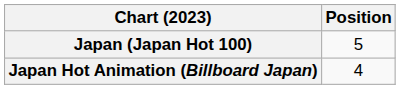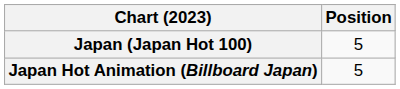Japan Hot Animation (Billboard Japan) | Position: 4 -> 5
